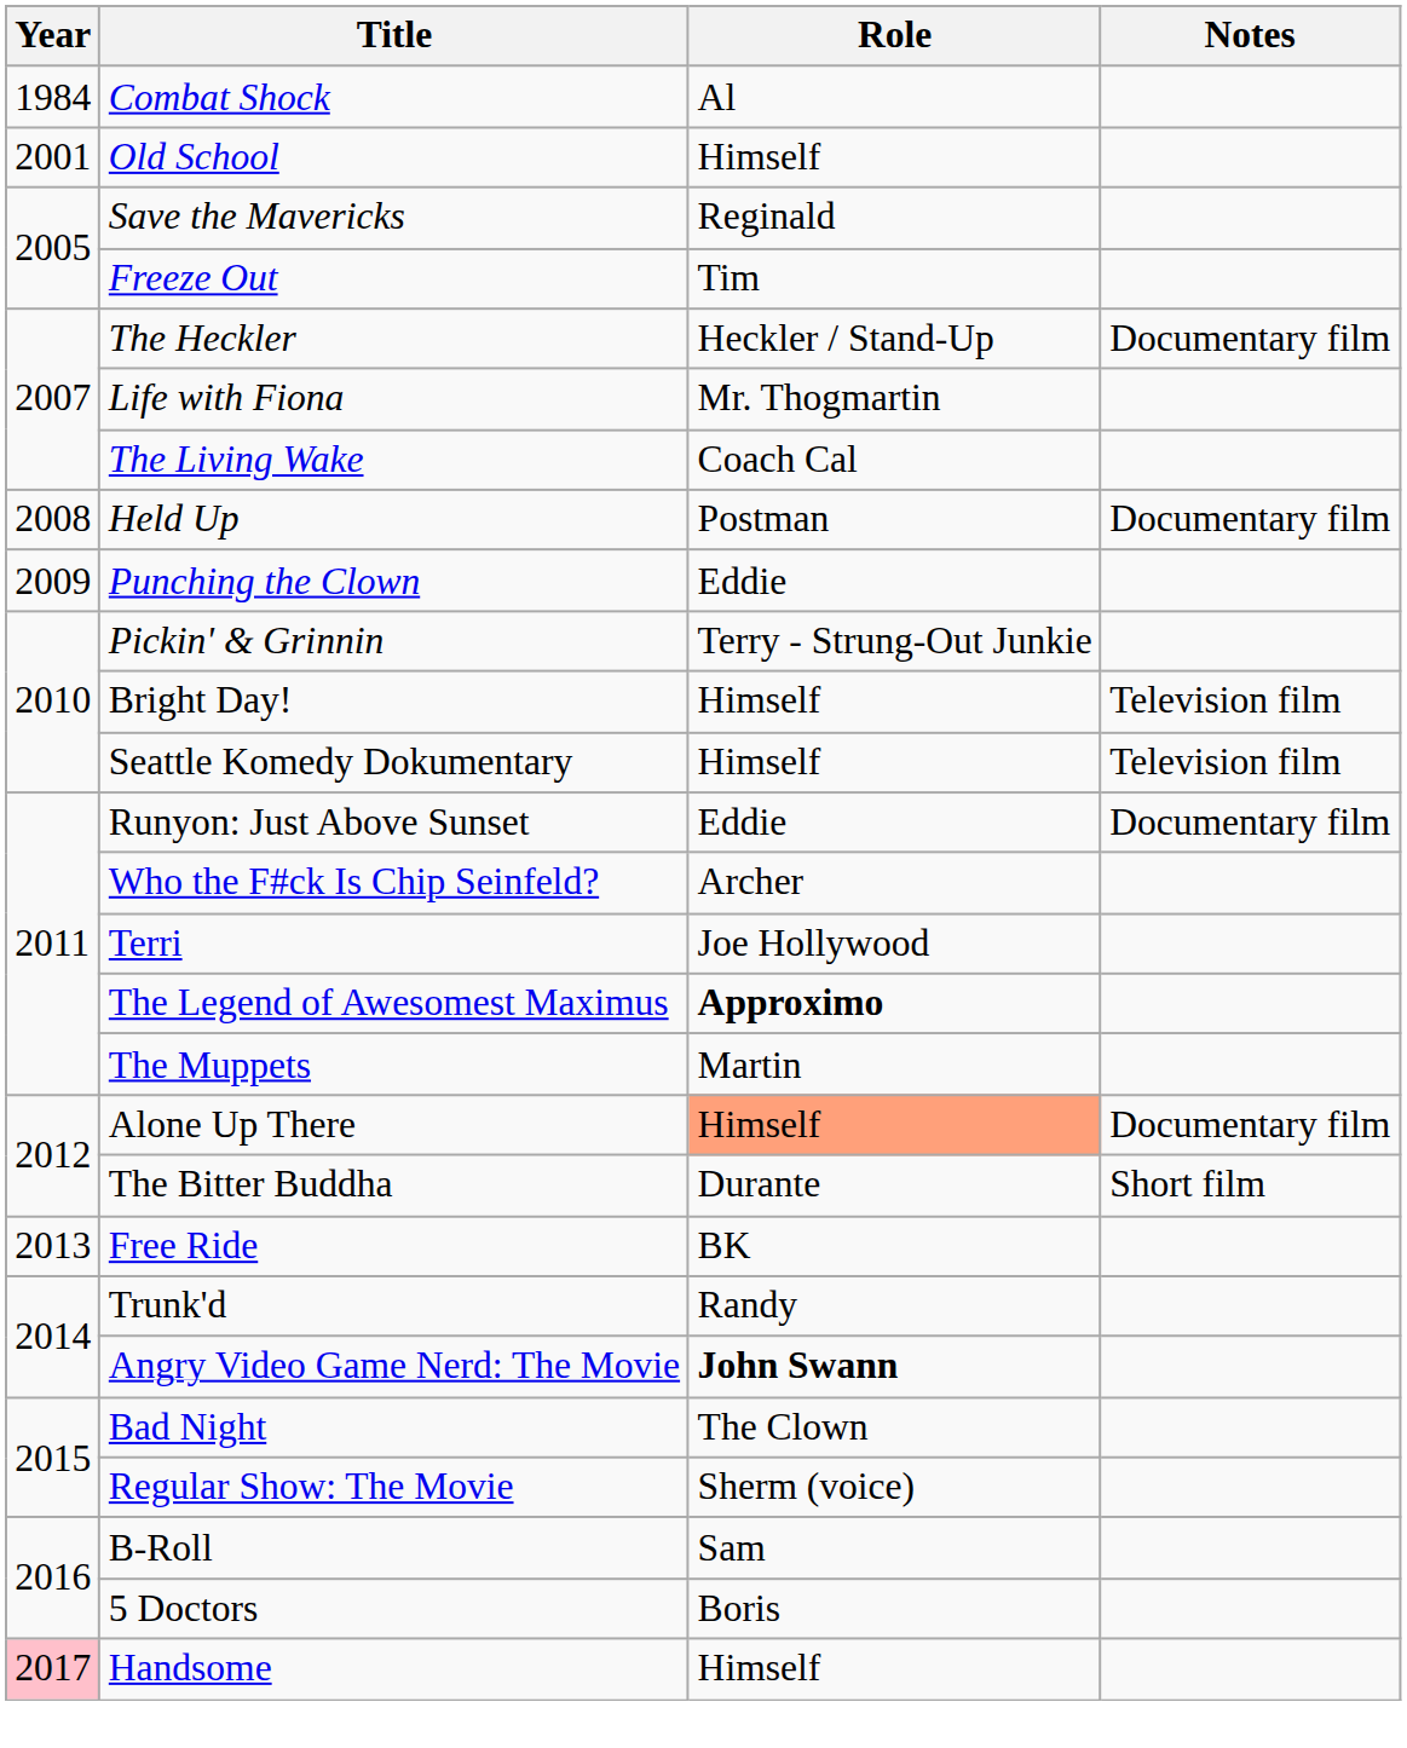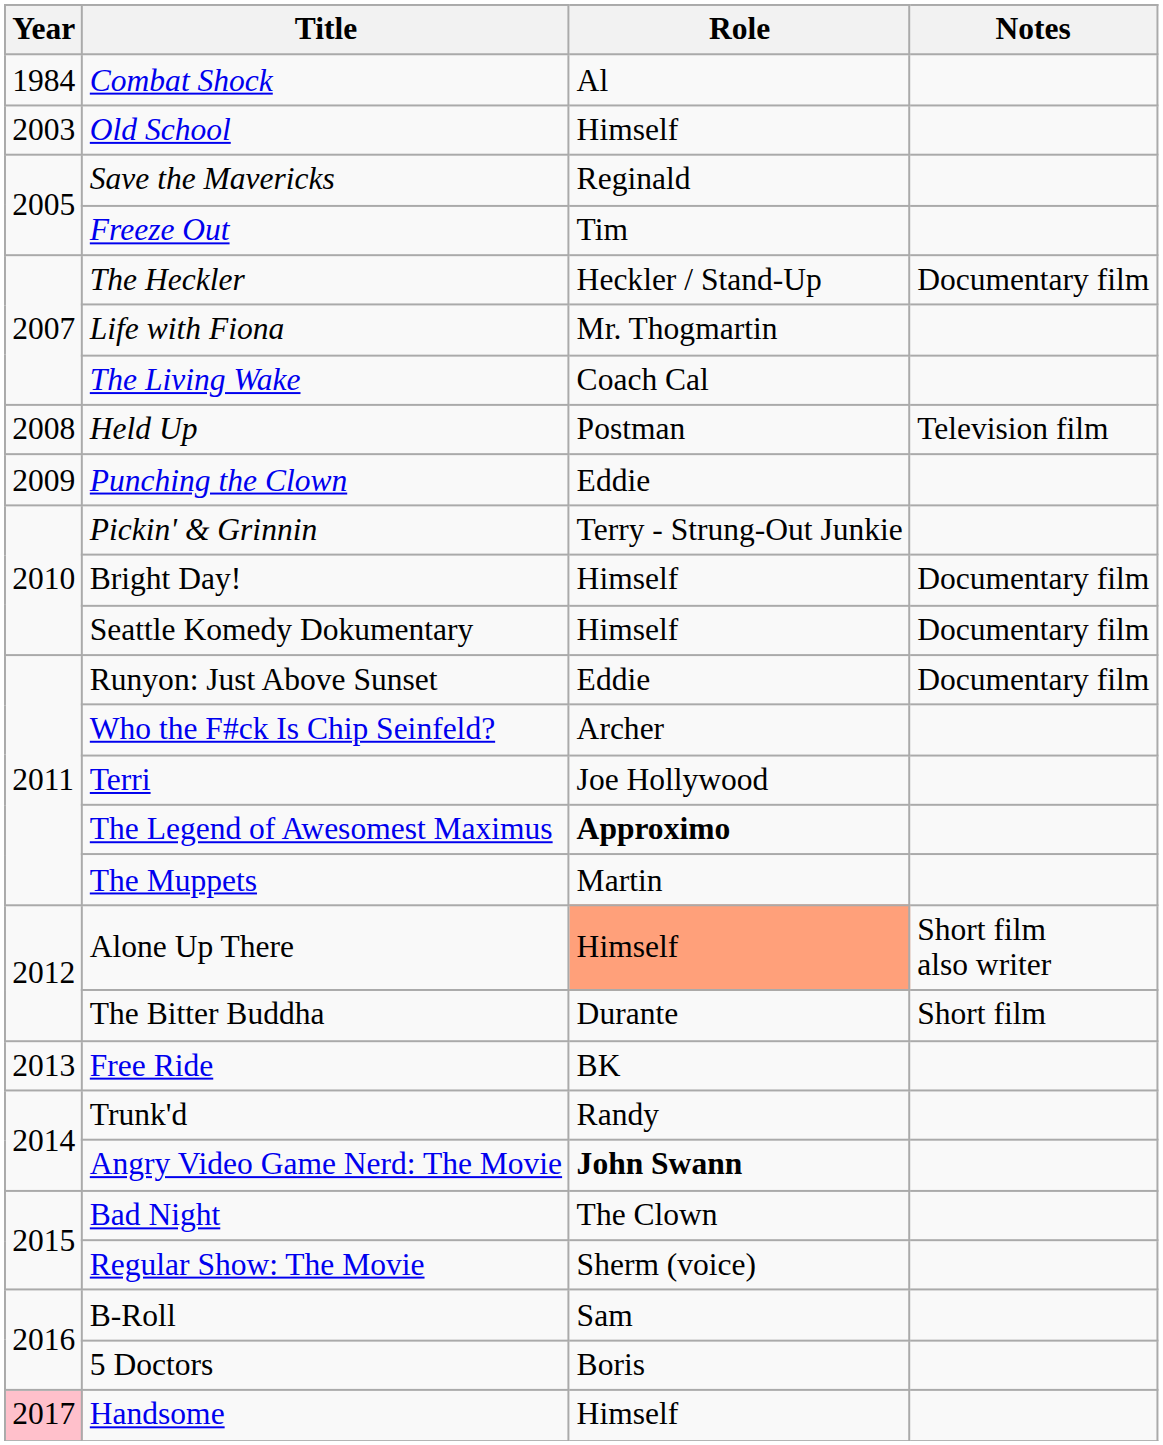Old School | Year: 2001 -> 2003
Held Up | Notes: Documentary film -> Television film
Bright Day! | Notes: Television film -> Documentary film
Seattle Komedy Dokumentary | Notes: Television film -> Documentary film
Alone Up There | Notes: Documentary film -> Short film also writer
